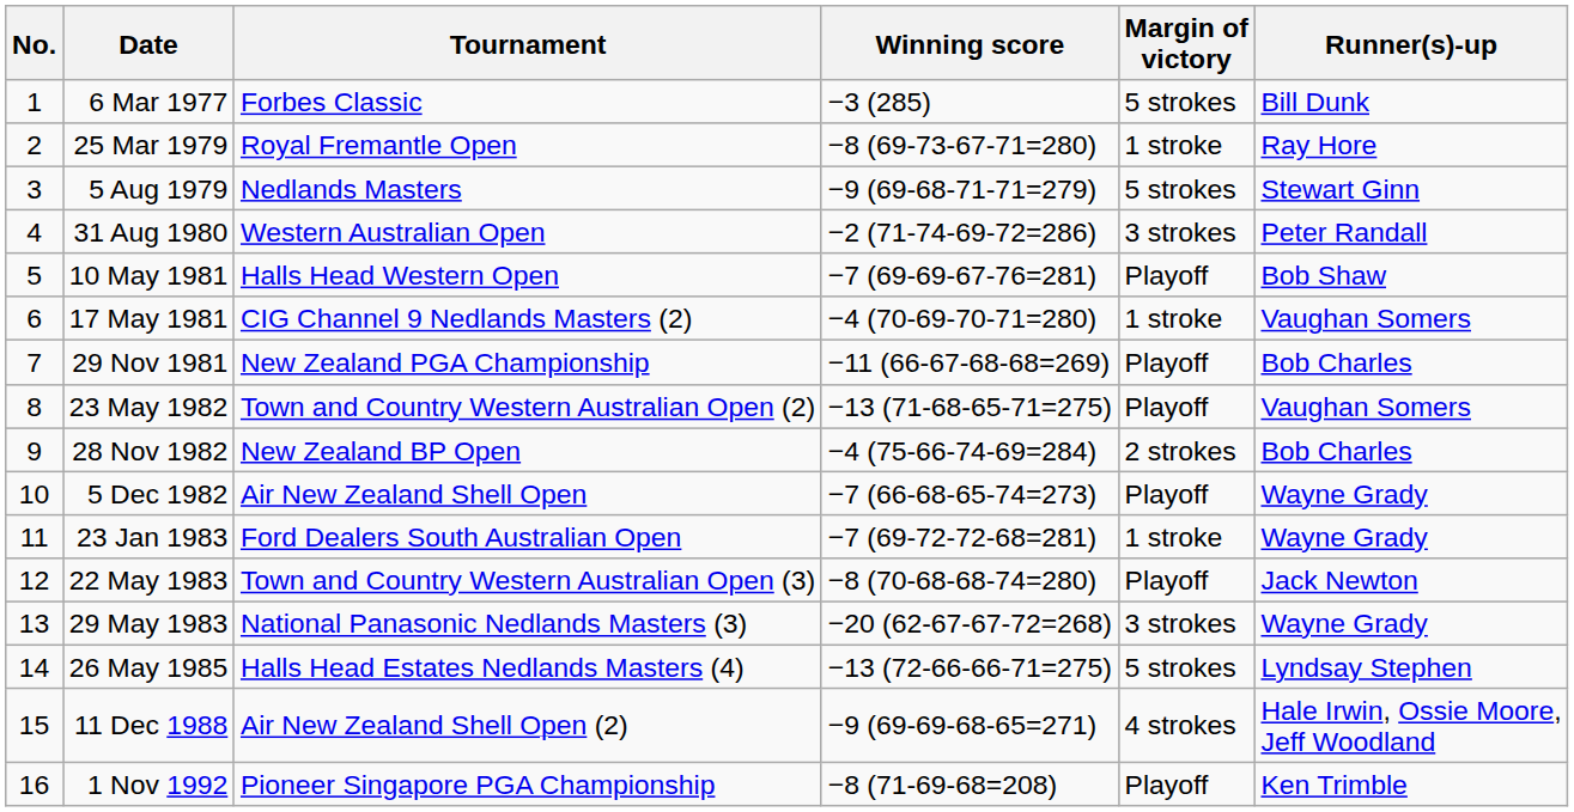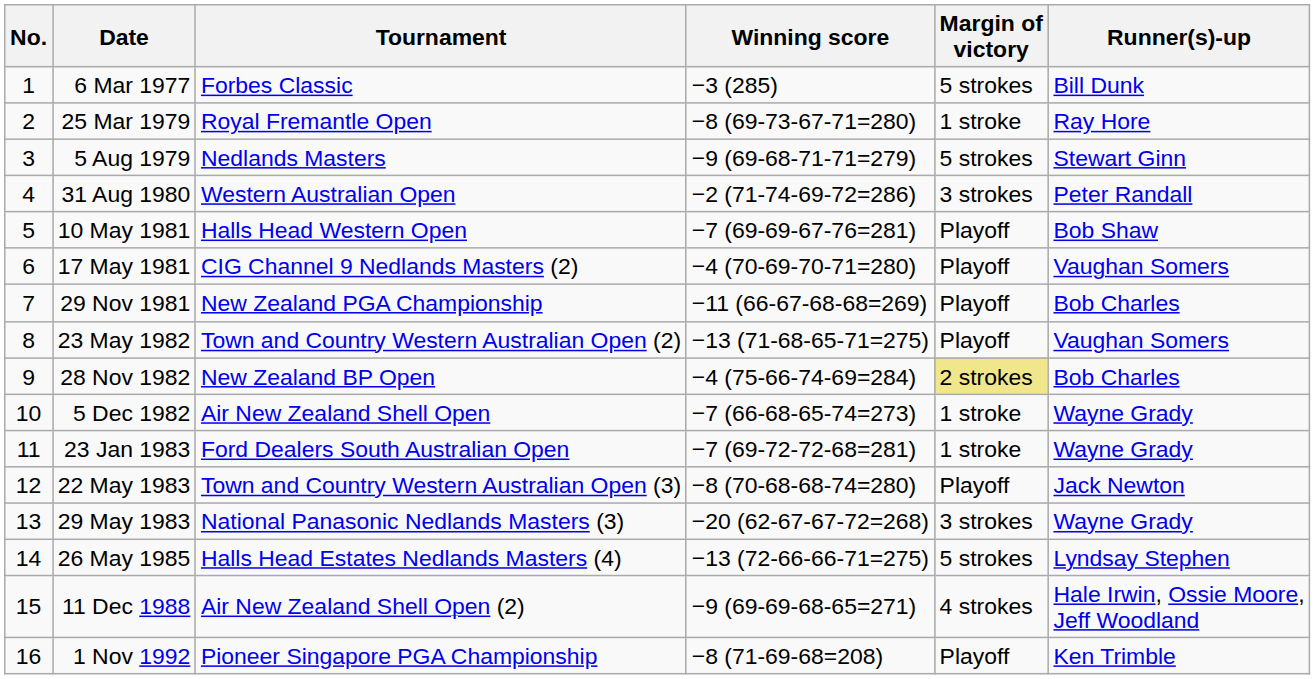17 May 1981 | Margin of victory: 1 stroke -> Playoff
28 Nov 1982 | Margin of victory: no background -> khaki background
5 Dec 1982 | Margin of victory: Playoff -> 1 stroke
